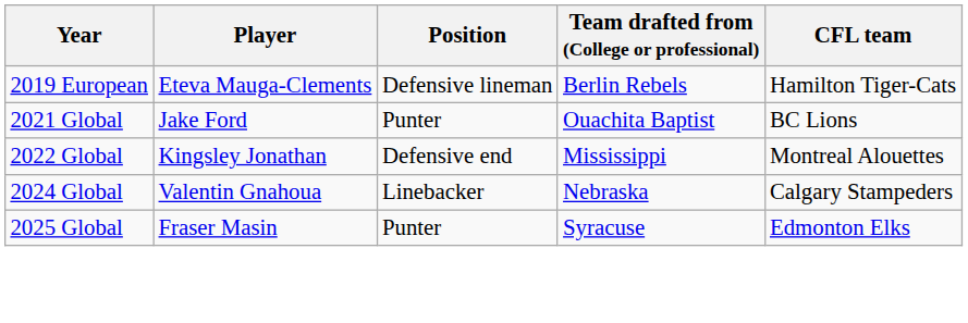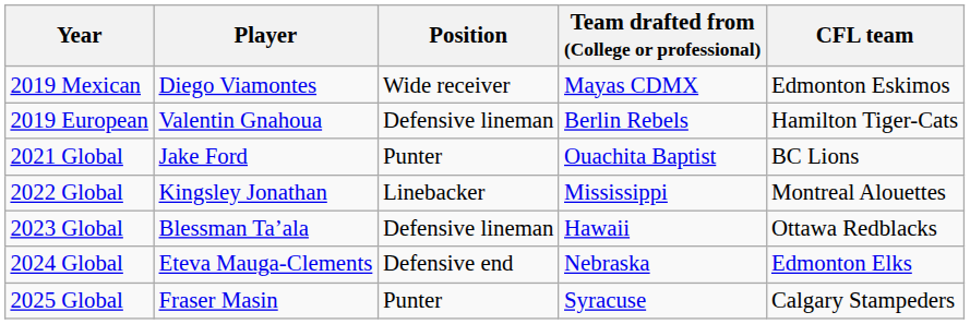+ row: 2019 Mexican | Diego Viamontes | Wide receiver | Mayas CDMX | Edmonton Eskimos
2019 European | Player: Eteva Mauga-Clements -> Valentin Gnahoua
2022 Global | Position: Defensive end -> Linebacker
+ row: 2023 Global | Blessman Ta’ala | Defensive lineman | Hawaii | Ottawa Redblacks
2024 Global | Player: Valentin Gnahoua -> Eteva Mauga-Clements
2024 Global | Position: Linebacker -> Defensive end
2024 Global | CFL team: Calgary Stampeders -> Edmonton Elks
2025 Global | CFL team: Edmonton Elks -> Calgary Stampeders
